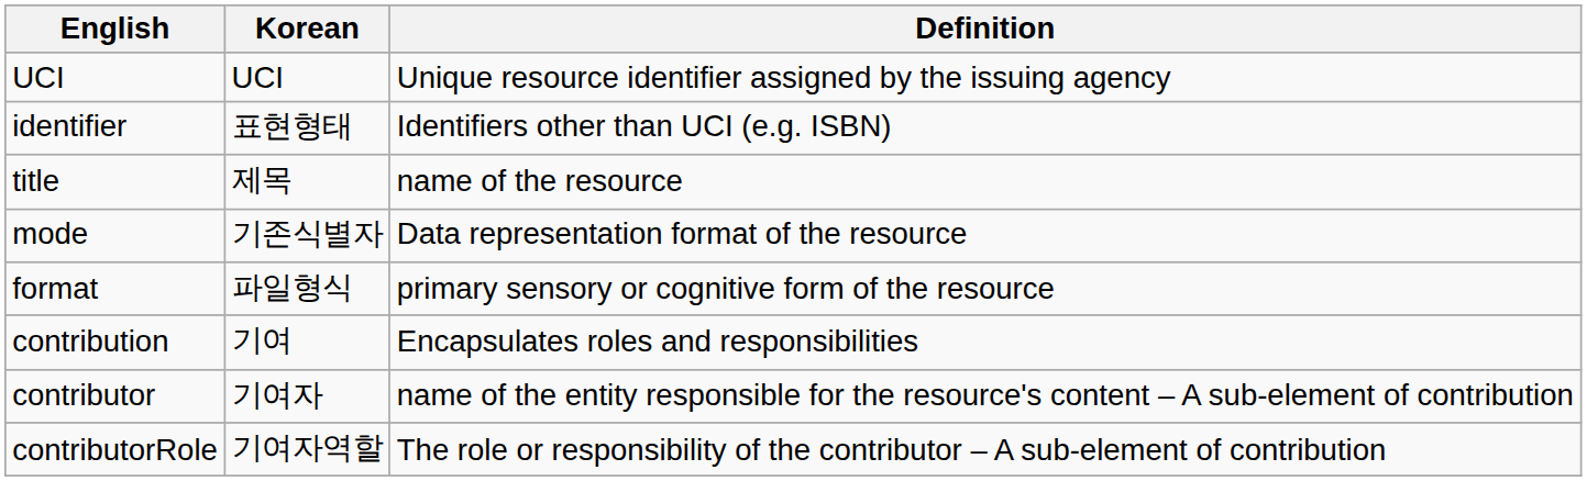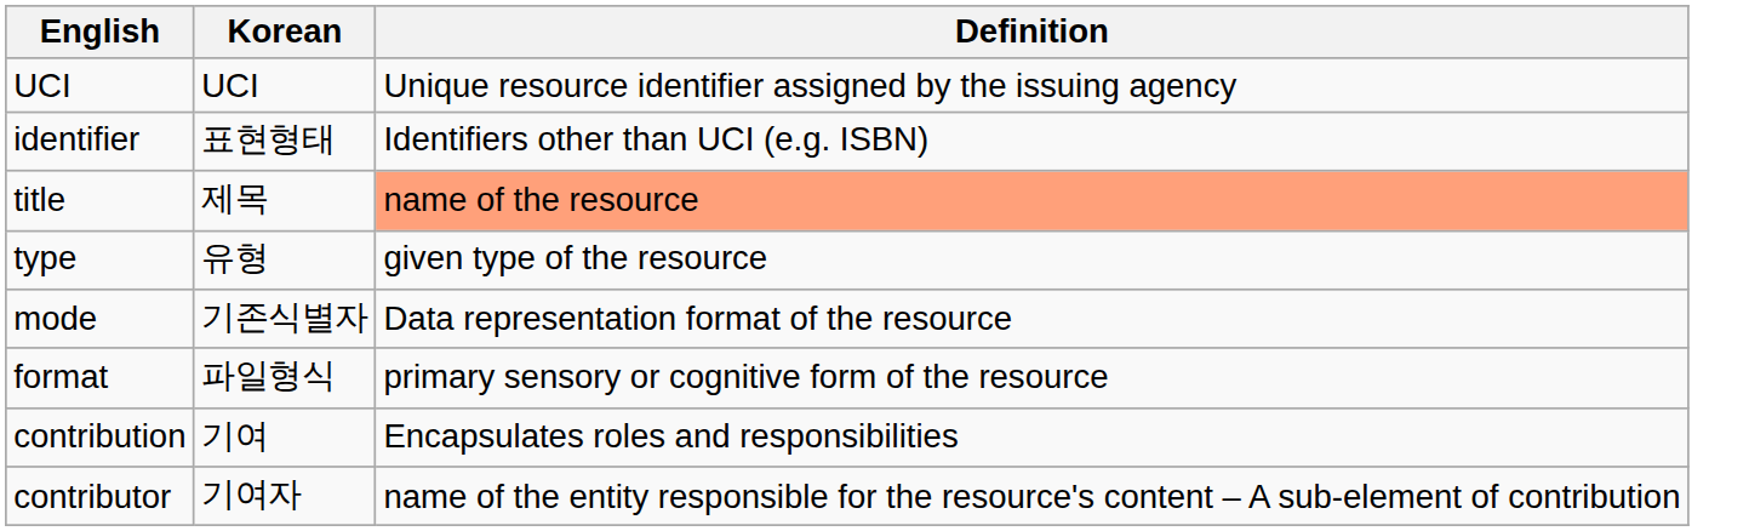title | Definition: no background -> lightsalmon background
+ row: type | 유형 | given type of the resource
- row: contributorRole | 기여자역할 | The role or responsibility of the contributor – A sub-element of contribution
